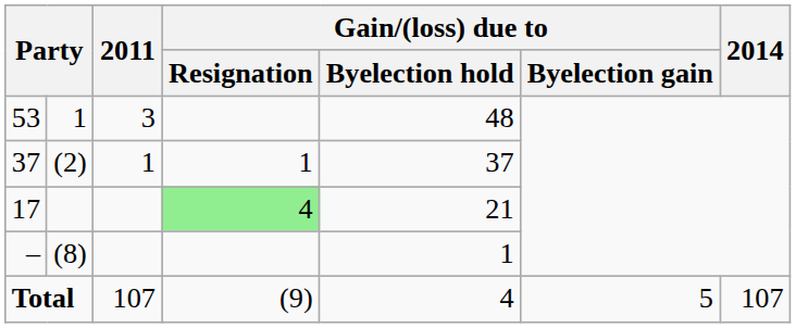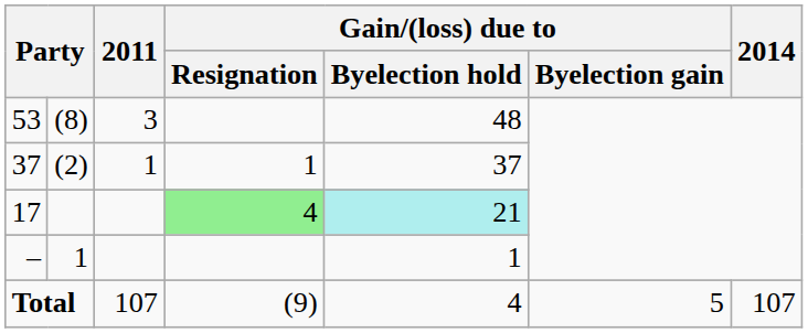53 | column 2: 1 -> (8)
17 | Gain/(loss) due to / Byelection hold: no background -> paleturquoise background
– | column 2: (8) -> 1
